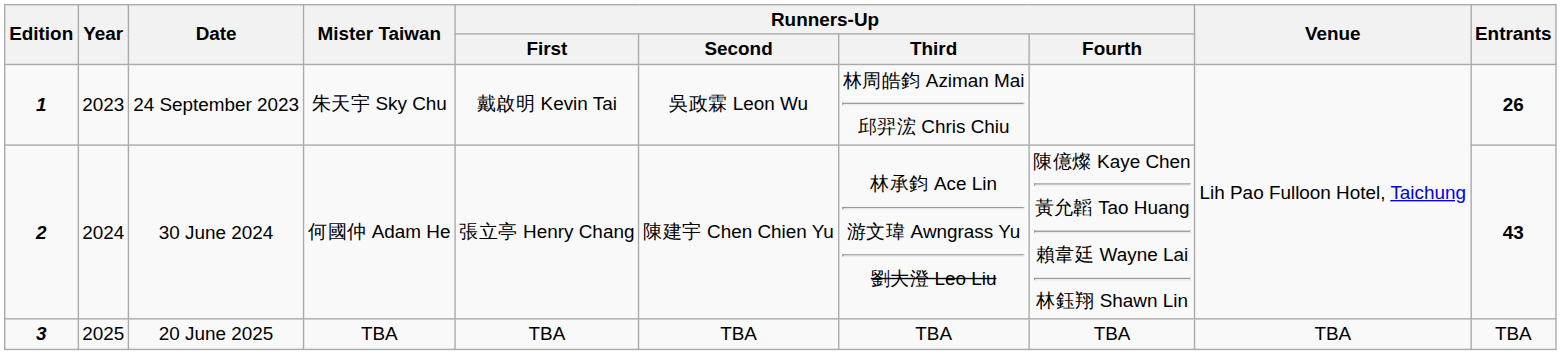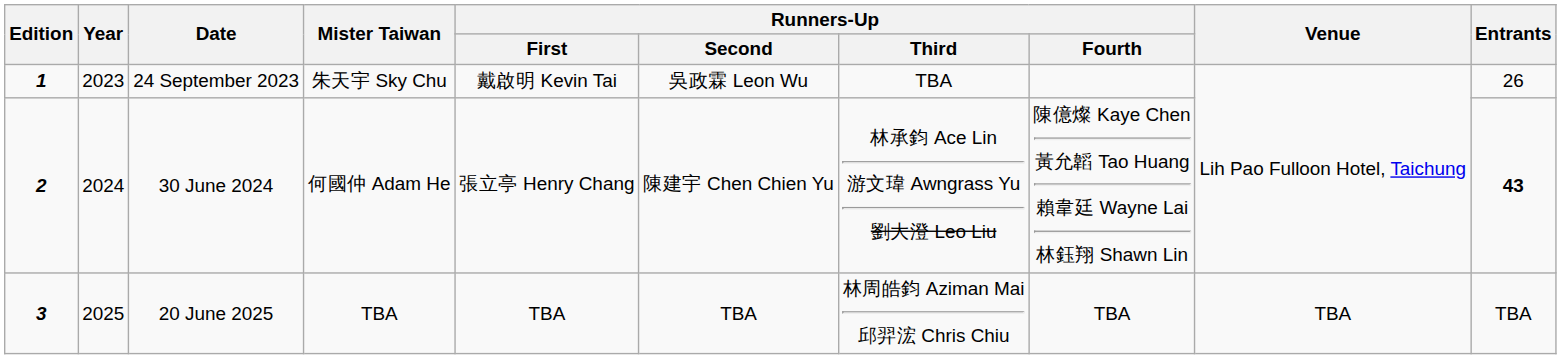24 September 2023 | Runners-Up / Third: 林周皓鈞 Aziman Mai 邱羿浤 Chris Chiu -> TBA
24 September 2023 | Entrants: bold -> normal
20 June 2025 | Runners-Up / Third: TBA -> 林周皓鈞 Aziman Mai 邱羿浤 Chris Chiu
